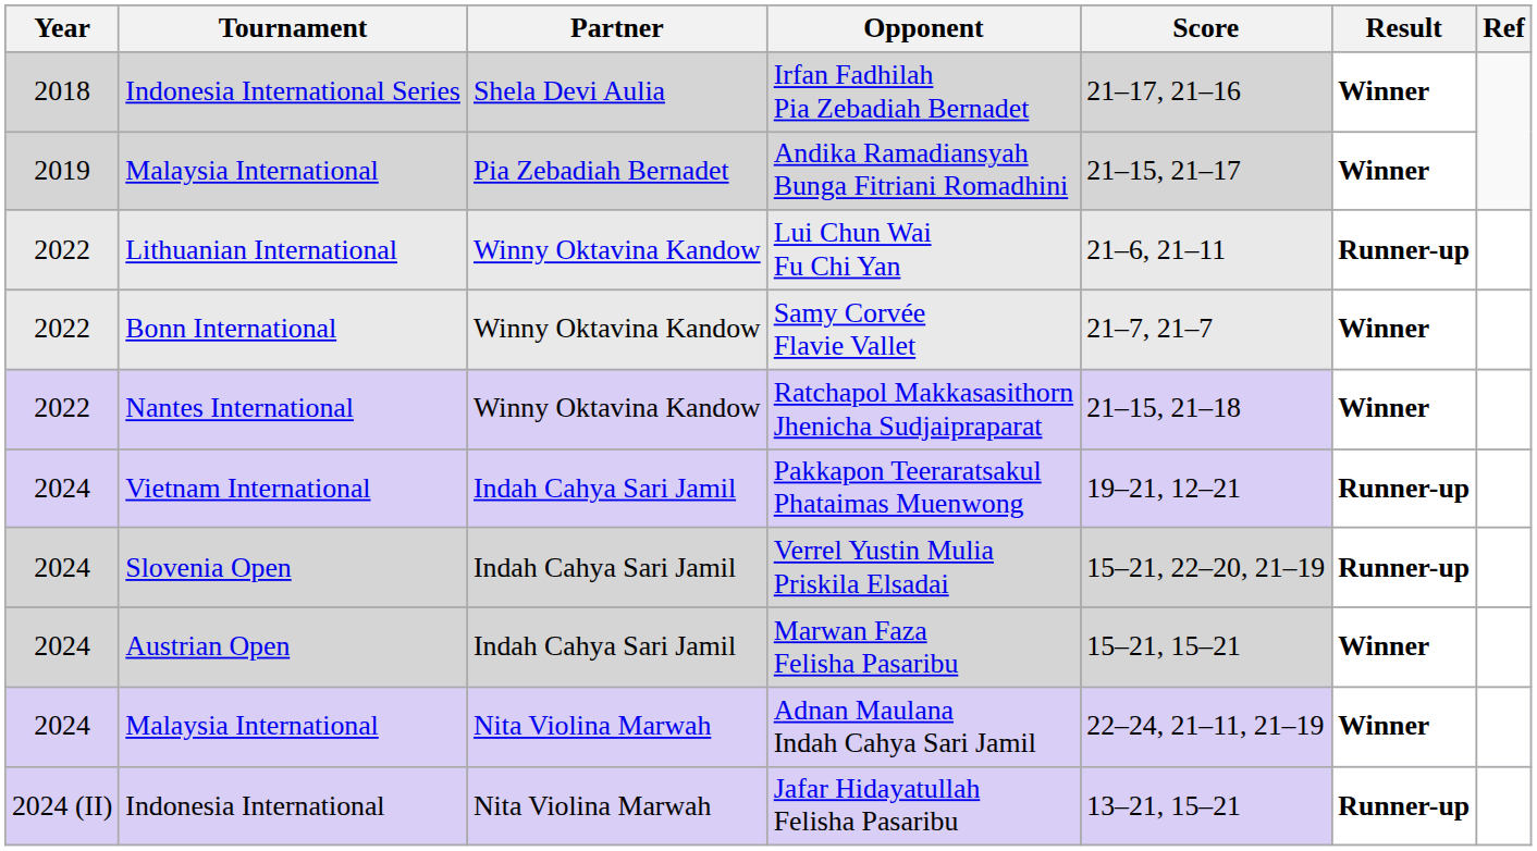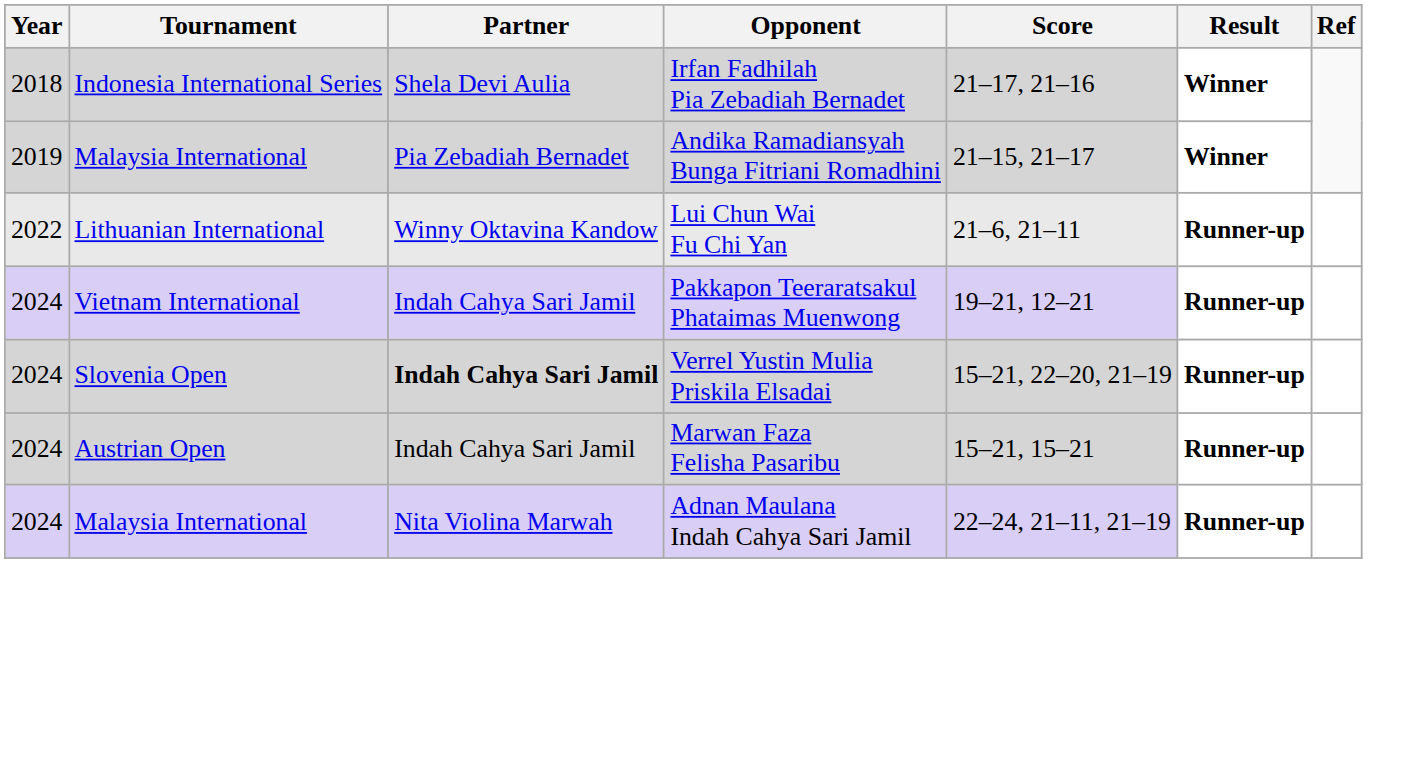- row: 2022 | Bonn International | Winny Oktavina Kandow | Samy Corvée Flavie Vallet | 21–7, 21–7 | Winner
- row: 2022 | Nantes International | Winny Oktavina Kandow | Ratchapol Makkasasithorn Jhenicha Sudjaipraparat | 21–15, 21–18 | Winner
Verrel Yustin Mulia Priskila Elsadai | Partner: normal -> bold
Marwan Faza Felisha Pasaribu | Result: Winner -> Runner-up
Adnan Maulana Indah Cahya Sari Jamil | Result: Winner -> Runner-up
- row: 2024 (II) | Indonesia International | Nita Violina Marwah | Jafar Hidayatullah Felisha Pasaribu | 13–21, 15–21 | Runner-up
